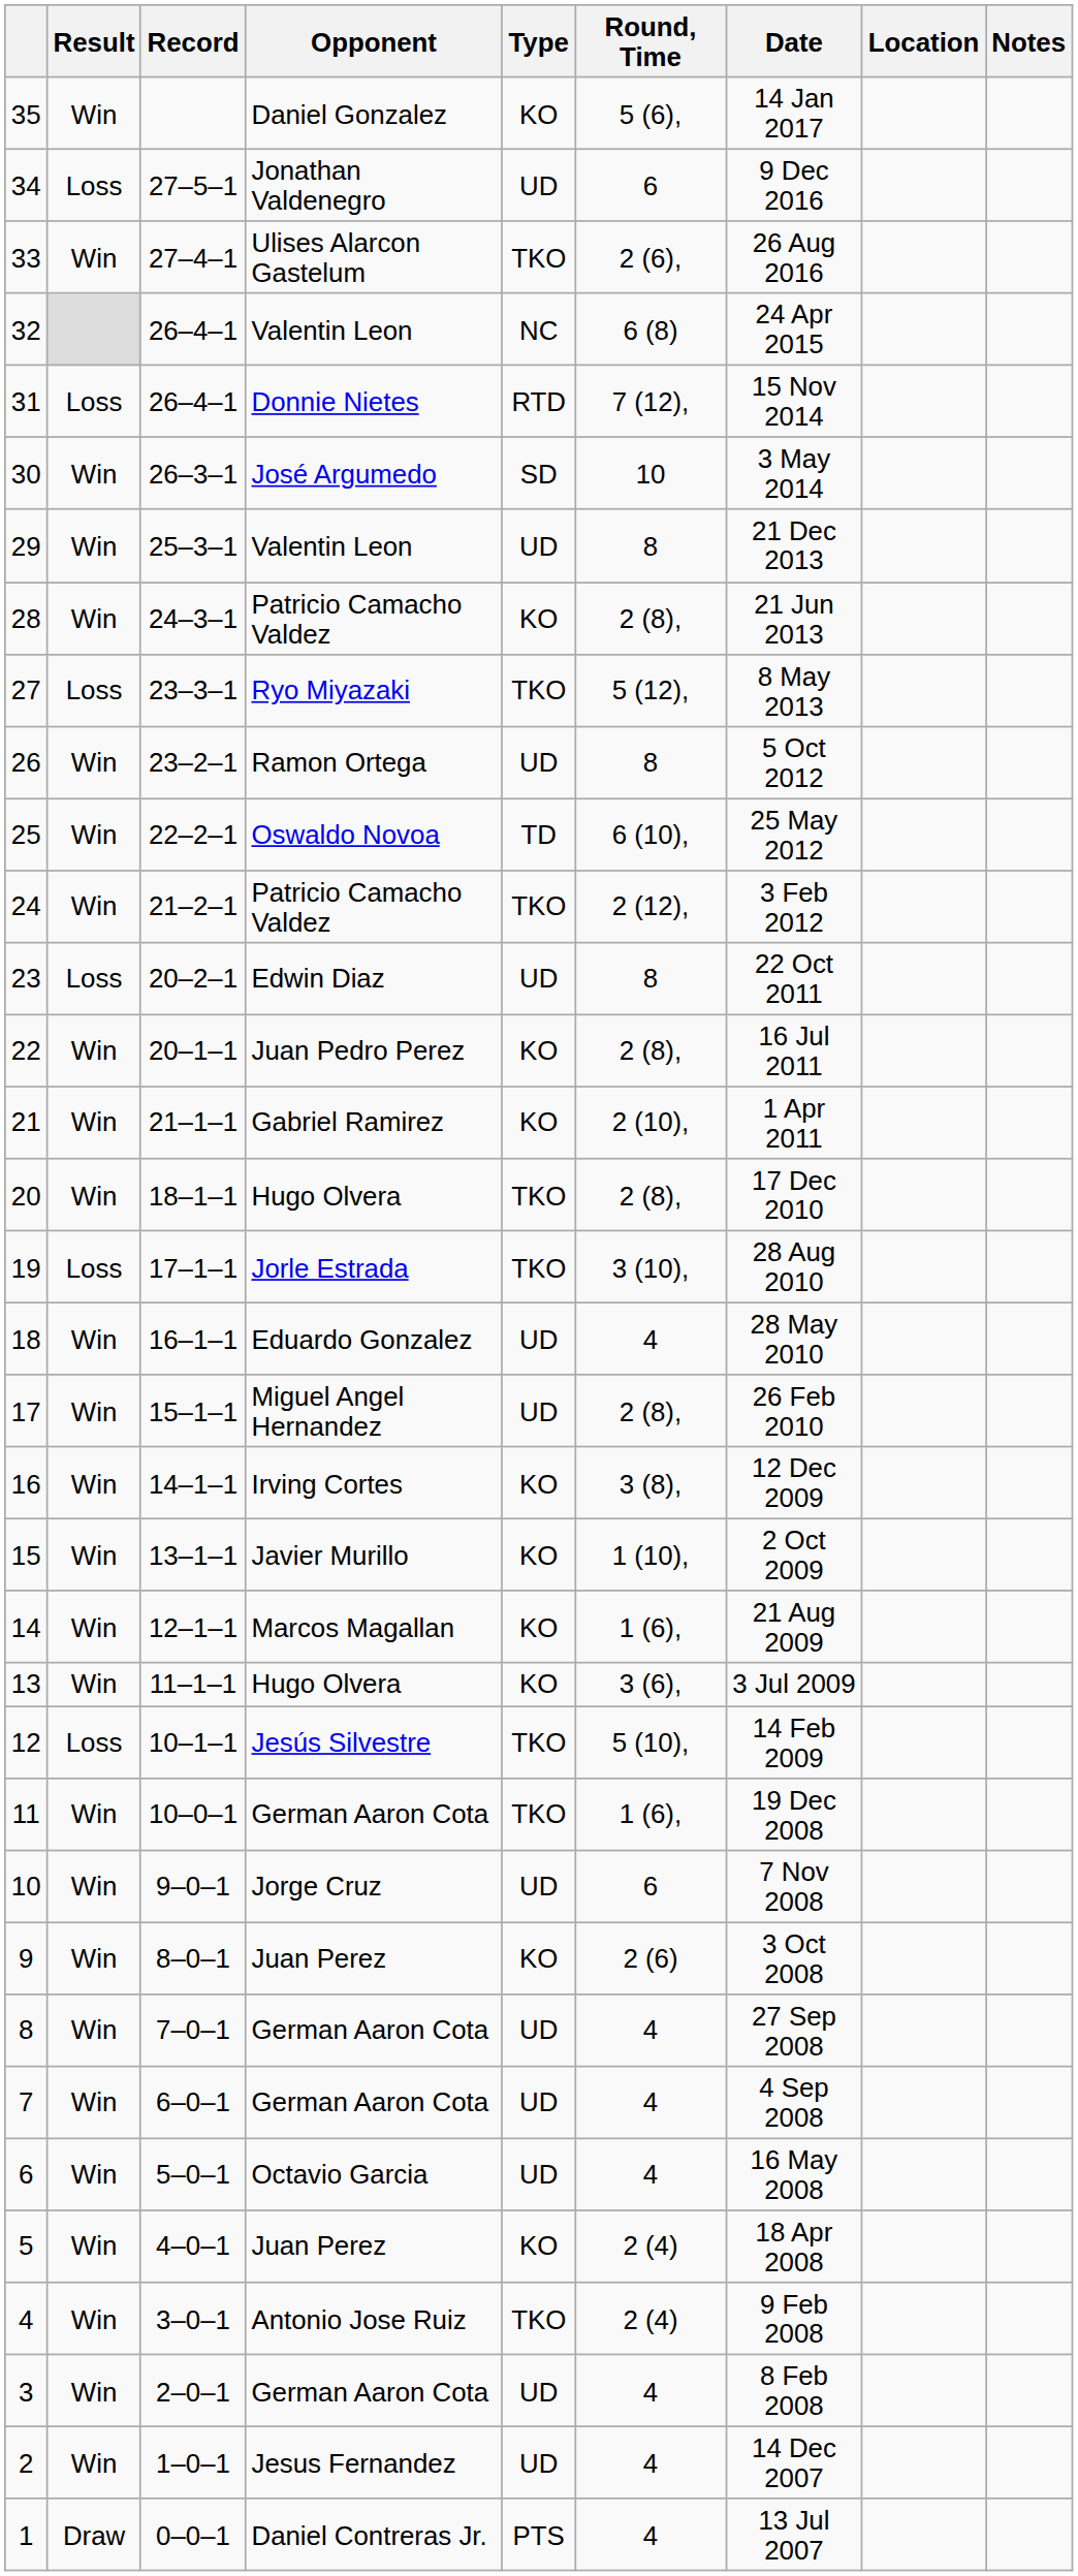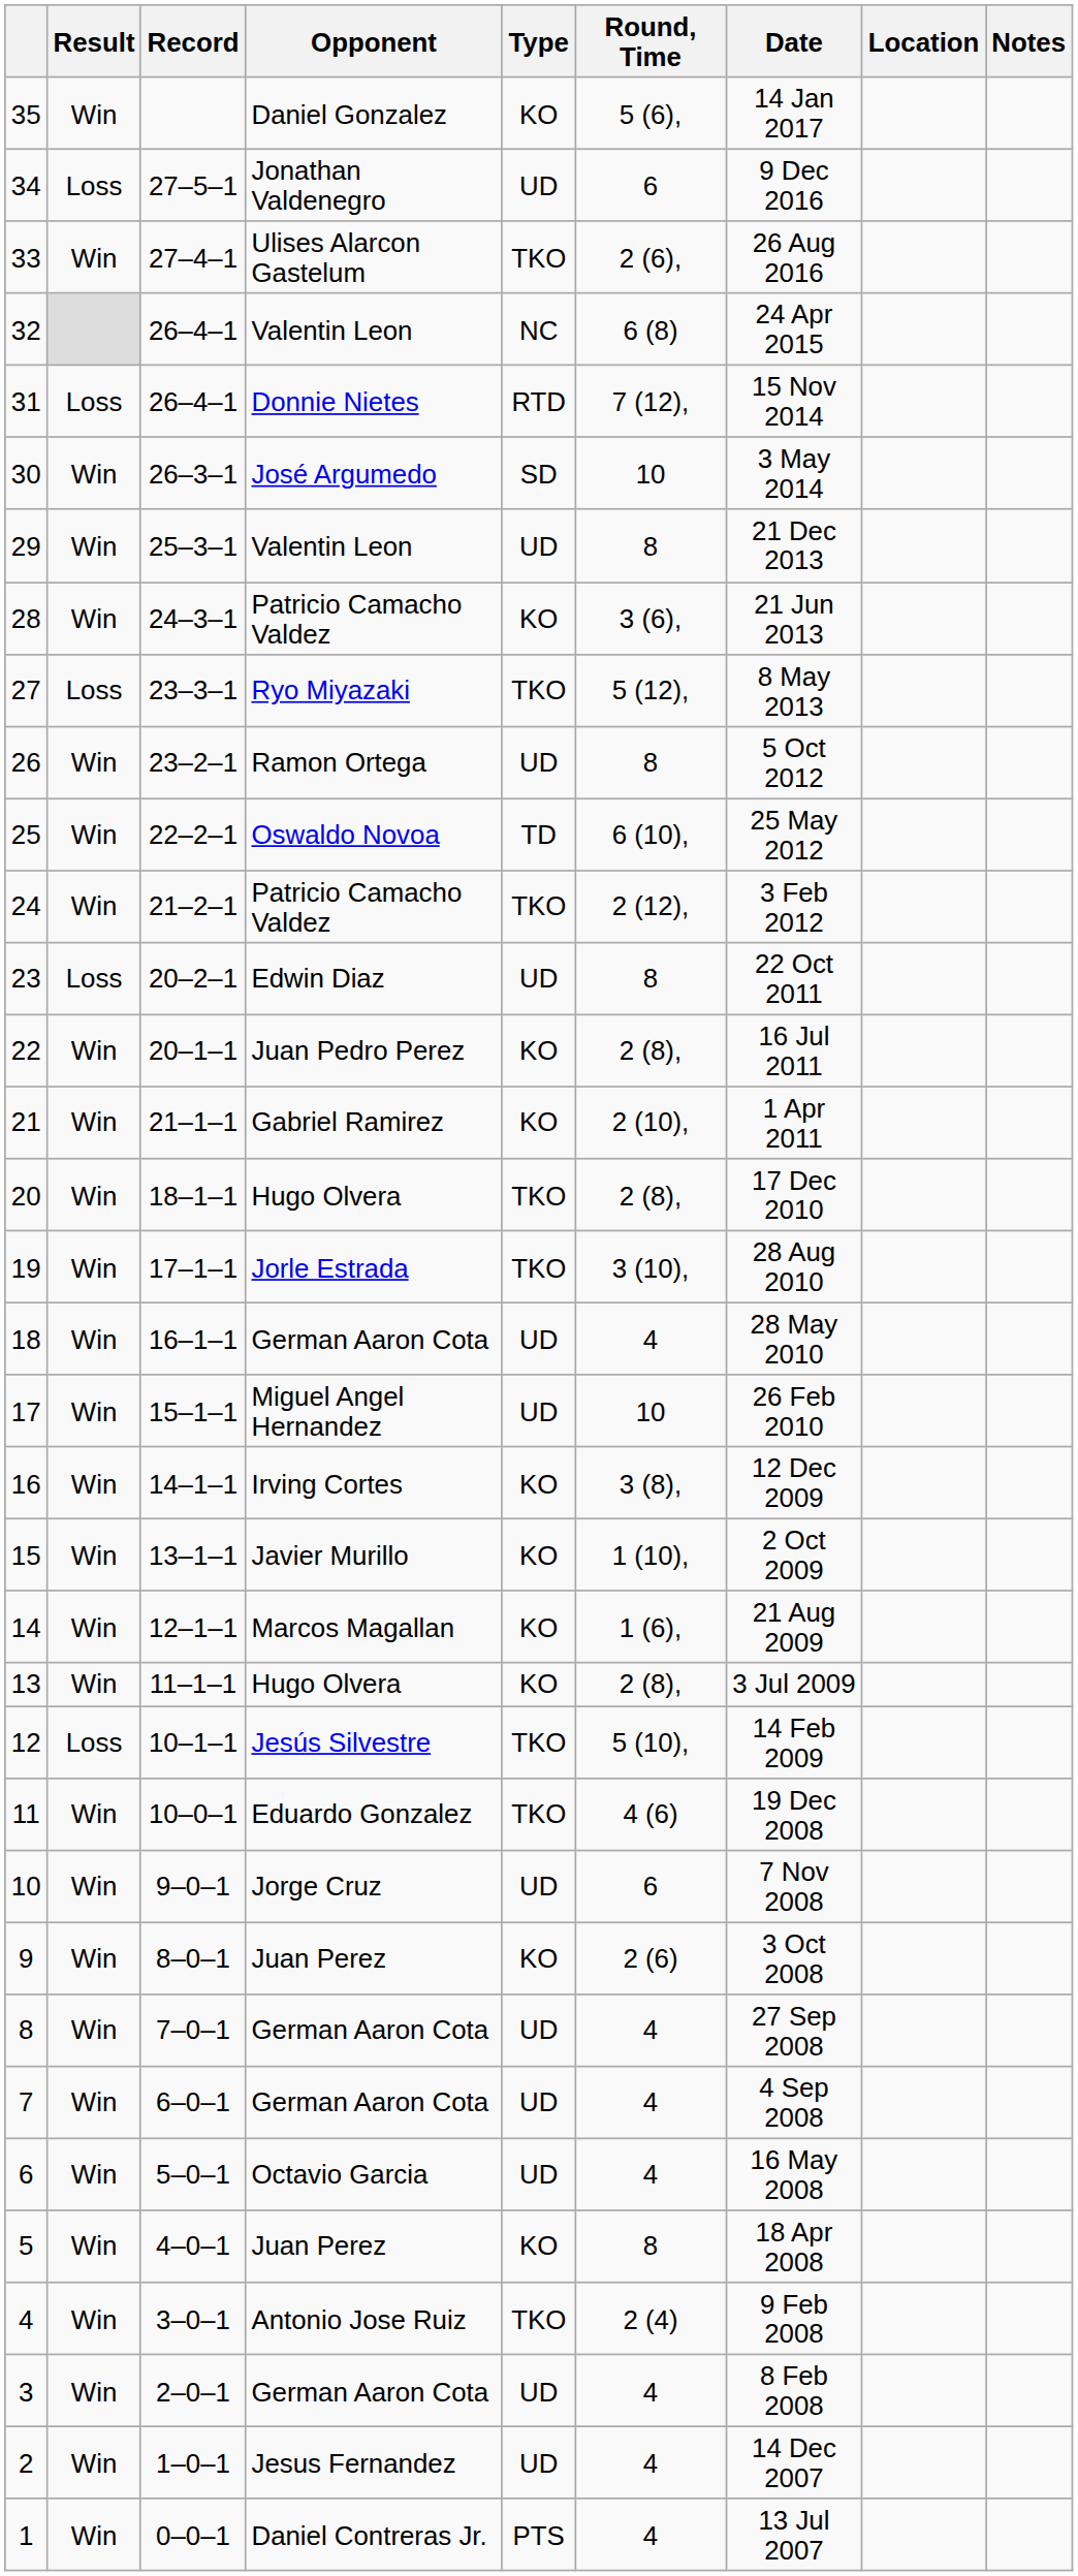28 | Round, Time: 2 (8), -> 3 (6),
19 | Result: Loss -> Win
18 | Opponent: Eduardo Gonzalez -> German Aaron Cota
17 | Round, Time: 2 (8), -> 10
13 | Round, Time: 3 (6), -> 2 (8),
11 | Opponent: German Aaron Cota -> Eduardo Gonzalez
11 | Round, Time: 1 (6), -> 4 (6)
5 | Round, Time: 2 (4) -> 8
1 | Result: Draw -> Win
